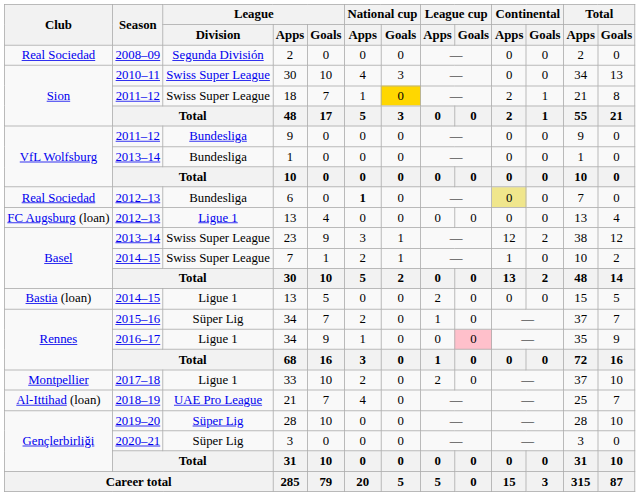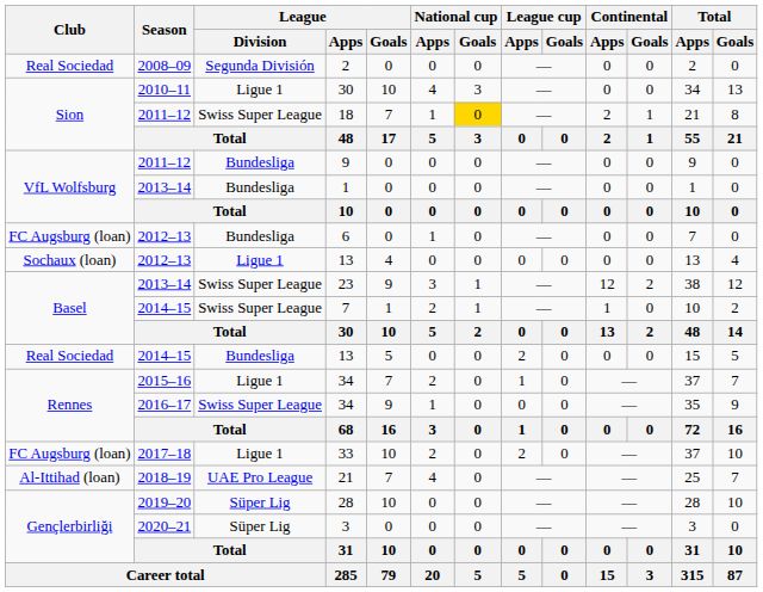2010–11 / 30 | League / Division: Swiss Super League -> Ligue 1
6 | Club: Real Sociedad -> FC Augsburg (loan)
6 | National cup / Apps: bold -> normal
6 | Continental / Apps: khaki background -> no background
2012–13 / 13 | Club: FC Augsburg (loan) -> Sochaux (loan)
2014–15 / 13 | Club: Bastia (loan) -> Real Sociedad
2014–15 / 13 | League / Division: Ligue 1 -> Bundesliga
2015–16 / 34 | League / Division: Süper Lig -> Ligue 1
2016–17 / 34 | League / Division: Ligue 1 -> Swiss Super League
2016–17 / 34 | League cup / Goals: pink background -> no background
33 | Club: Montpellier -> FC Augsburg (loan)
